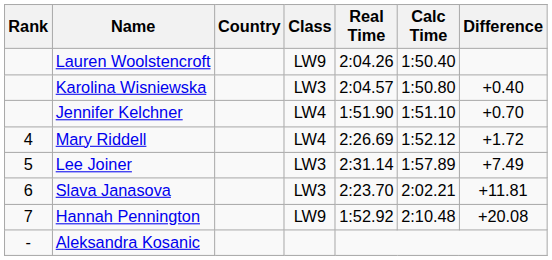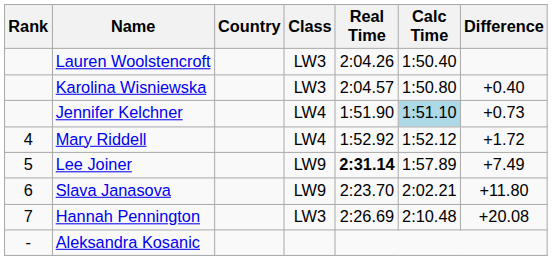Lauren Woolstencroft | Class: LW9 -> LW3
Jennifer Kelchner | Calc Time: no background -> lightblue background
Jennifer Kelchner | Difference: +0.70 -> +0.73
Mary Riddell | Real Time: 2:26.69 -> 1:52.92
Lee Joiner | Class: LW3 -> LW9
Lee Joiner | Real Time: normal -> bold
Slava Janasova | Class: LW3 -> LW9
Slava Janasova | Difference: +11.81 -> +11.80
Hannah Pennington | Class: LW9 -> LW3
Hannah Pennington | Real Time: 1:52.92 -> 2:26.69
